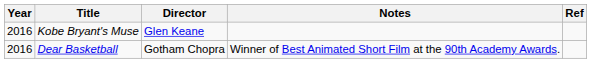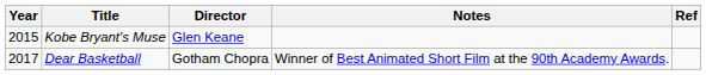Kobe Bryant's Muse | Year: 2016 -> 2015
Dear Basketball | Year: 2016 -> 2017
